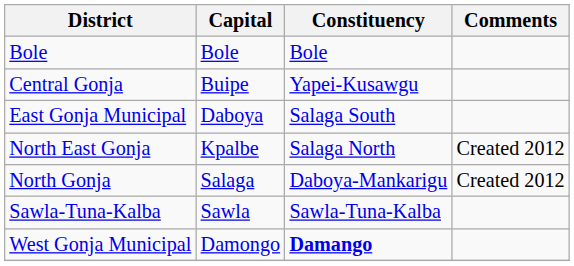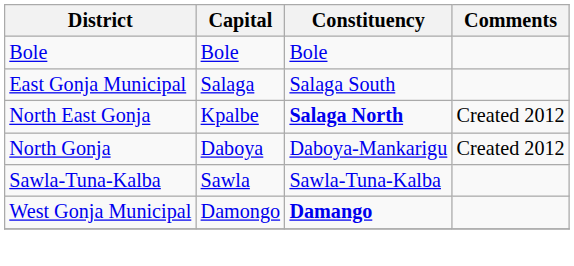- row: Central Gonja | Buipe | Yapei-Kusawgu
East Gonja Municipal | Capital: Daboya -> Salaga
North East Gonja | Constituency: normal -> bold
North Gonja | Capital: Salaga -> Daboya
